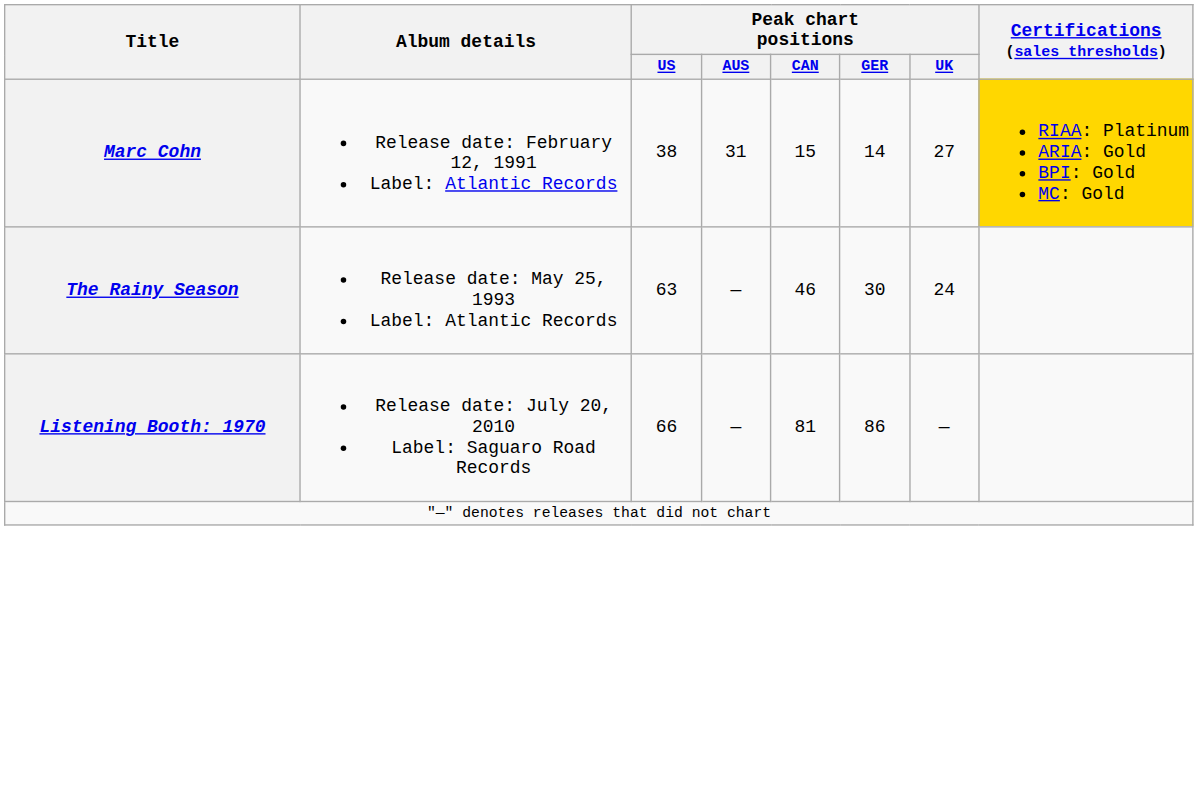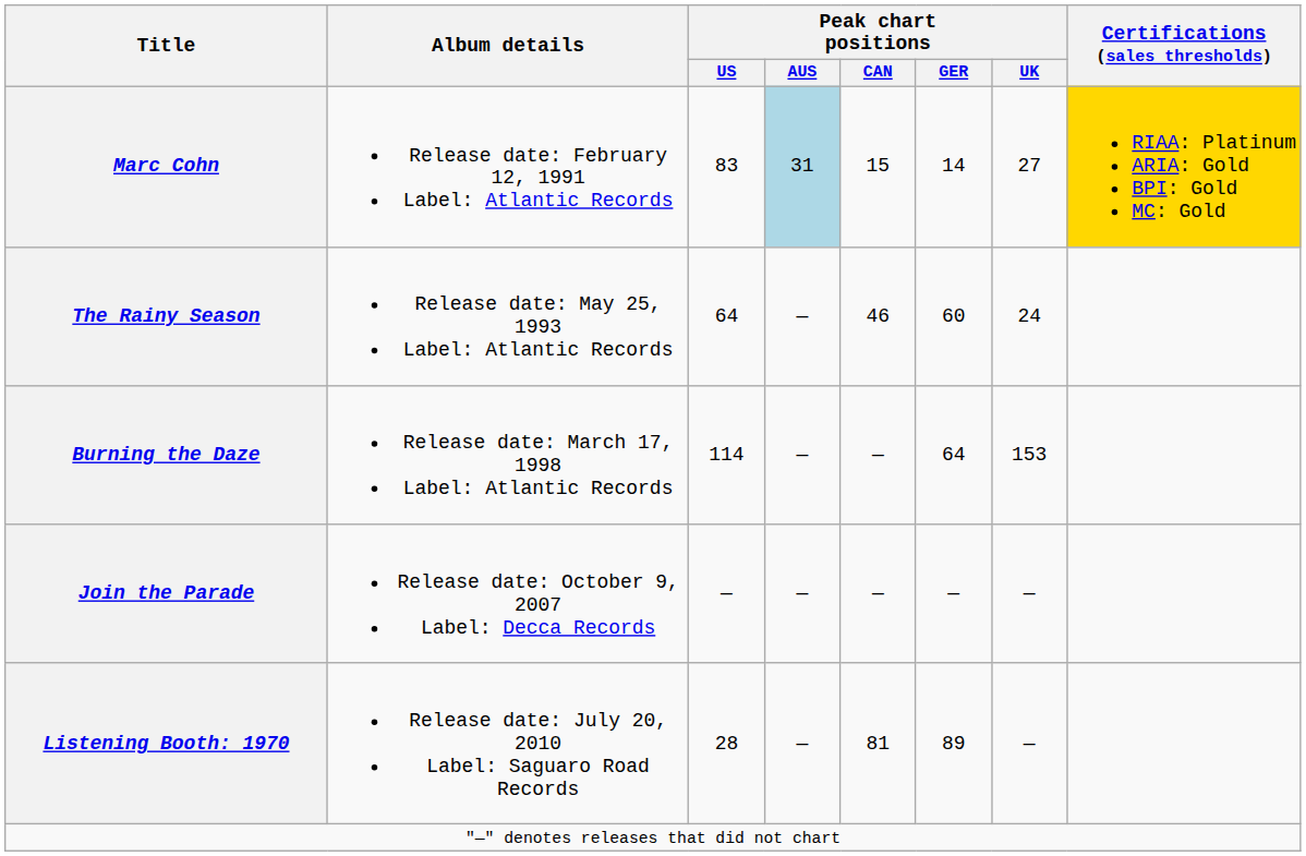Marc Cohn | Peak chart positions / US: 38 -> 83
Marc Cohn | Peak chart positions / AUS: no background -> lightblue background
The Rainy Season | Peak chart positions / US: 63 -> 64
The Rainy Season | Peak chart positions / GER: 30 -> 60
+ row: Burning the Daze | Release date: March 17, 1998 Label: Atlantic Records | 114 | — | — | 64 | 153
+ row: Join the Parade | Release date: October 9, 2007 Label: Decca Records | — | — | — | — | —
Listening Booth: 1970 | Peak chart positions / US: 66 -> 28
Listening Booth: 1970 | Peak chart positions / GER: 86 -> 89
